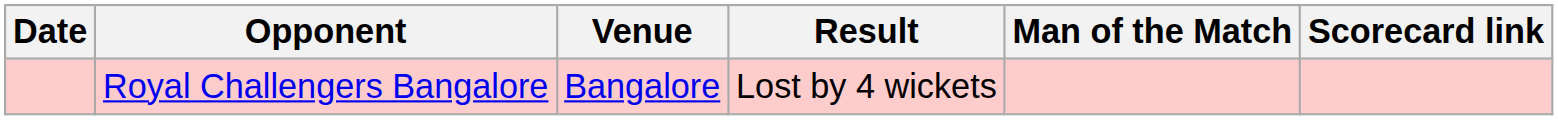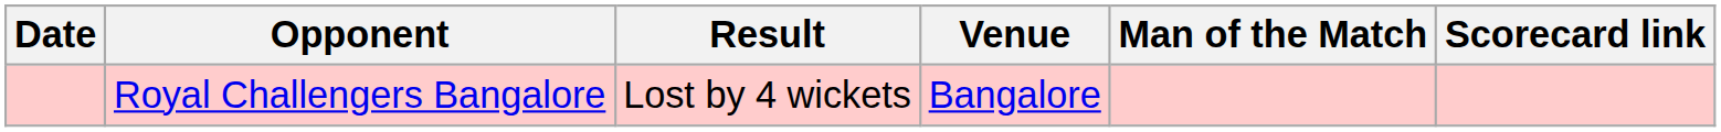columns swapped: Venue <-> Result
